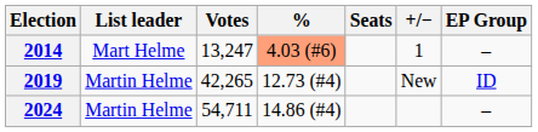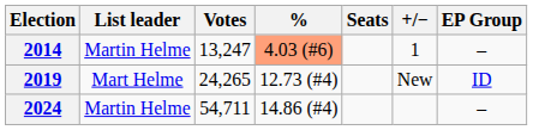2014 | List leader: Mart Helme -> Martin Helme
2019 | List leader: Martin Helme -> Mart Helme
2019 | Votes: 42,265 -> 24,265
